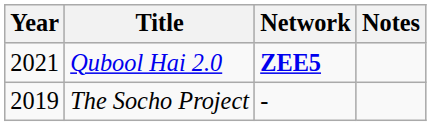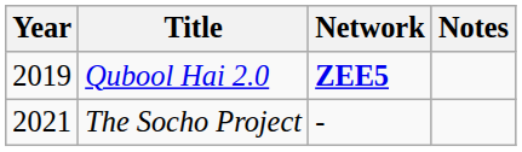Qubool Hai 2.0 | Year: 2021 -> 2019
The Socho Project | Year: 2019 -> 2021
